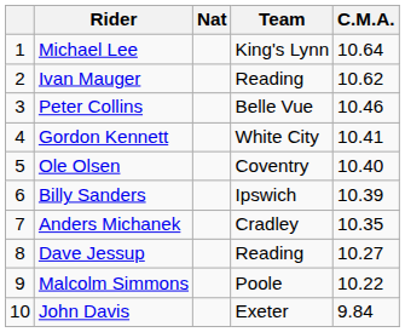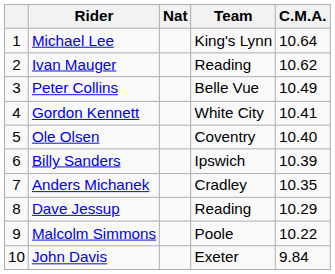Peter Collins | C.M.A.: 10.46 -> 10.49
Dave Jessup | C.M.A.: 10.27 -> 10.29
